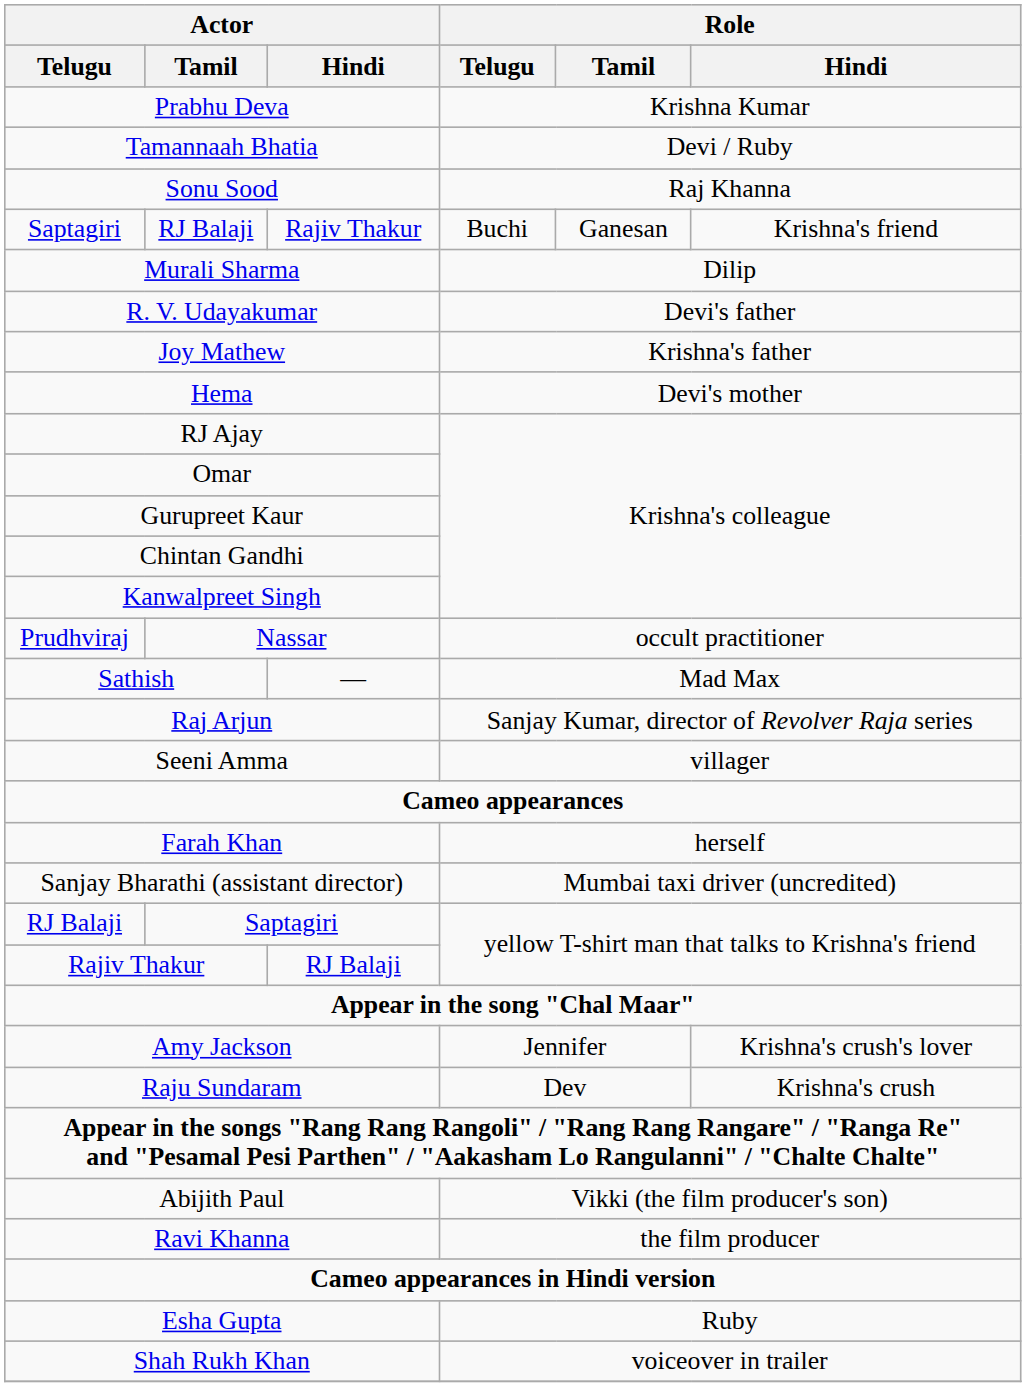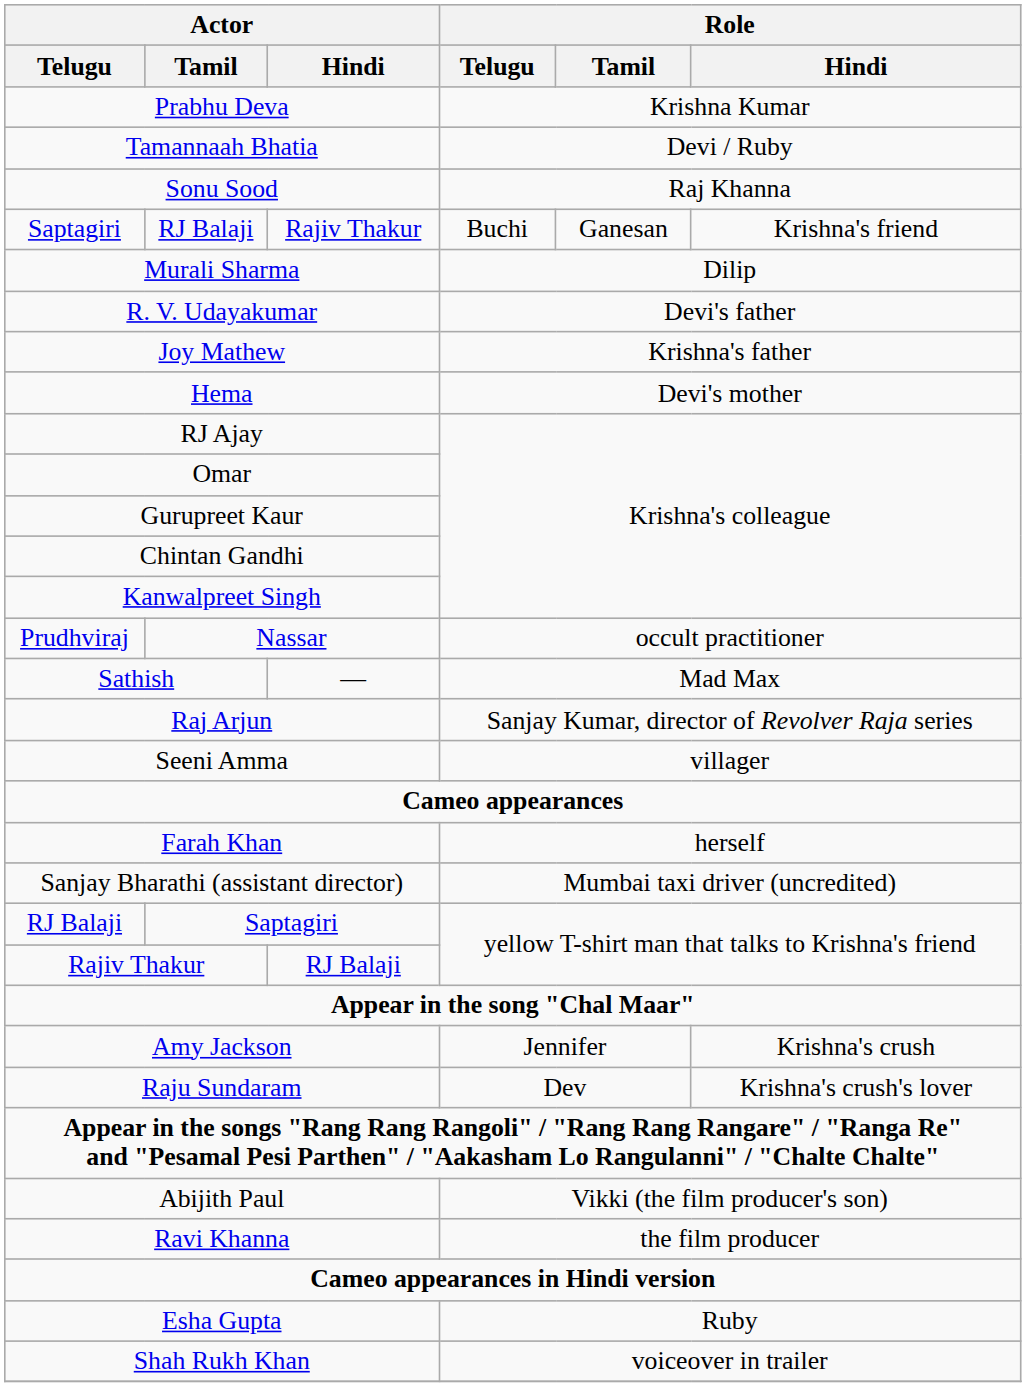Amy Jackson | Role / Hindi: Krishna's crush's lover -> Krishna's crush
Raju Sundaram | Role / Hindi: Krishna's crush -> Krishna's crush's lover
